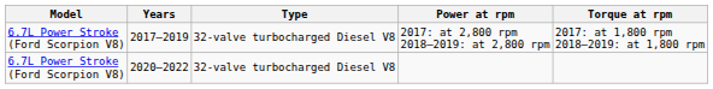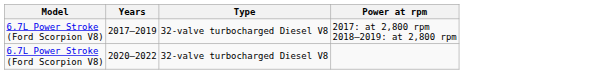- column: Torque at rpm | 2017: at 1,800 rpm 2018–2019: at 1,800 rpm
